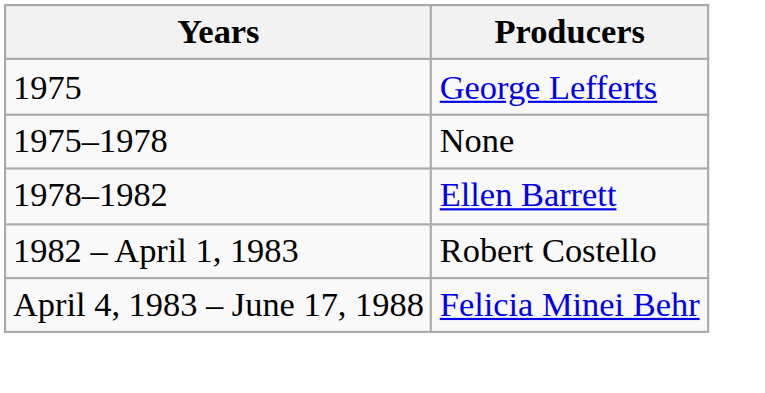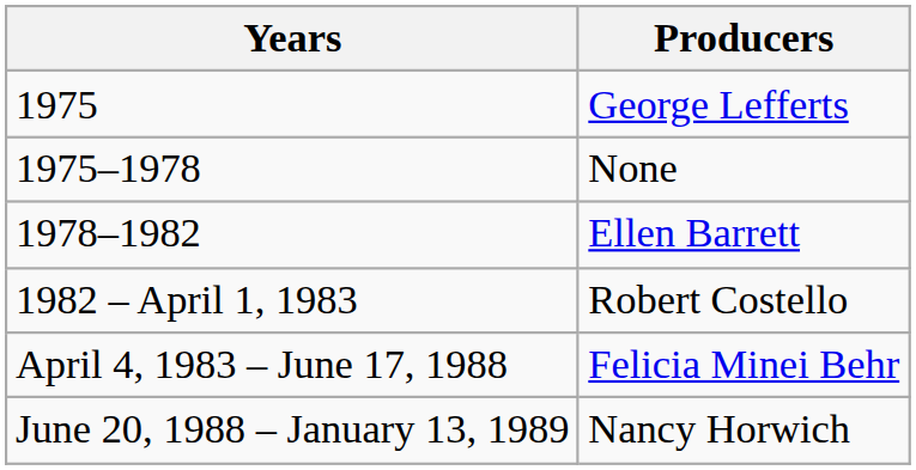+ row: June 20, 1988 – January 13, 1989 | Nancy Horwich
